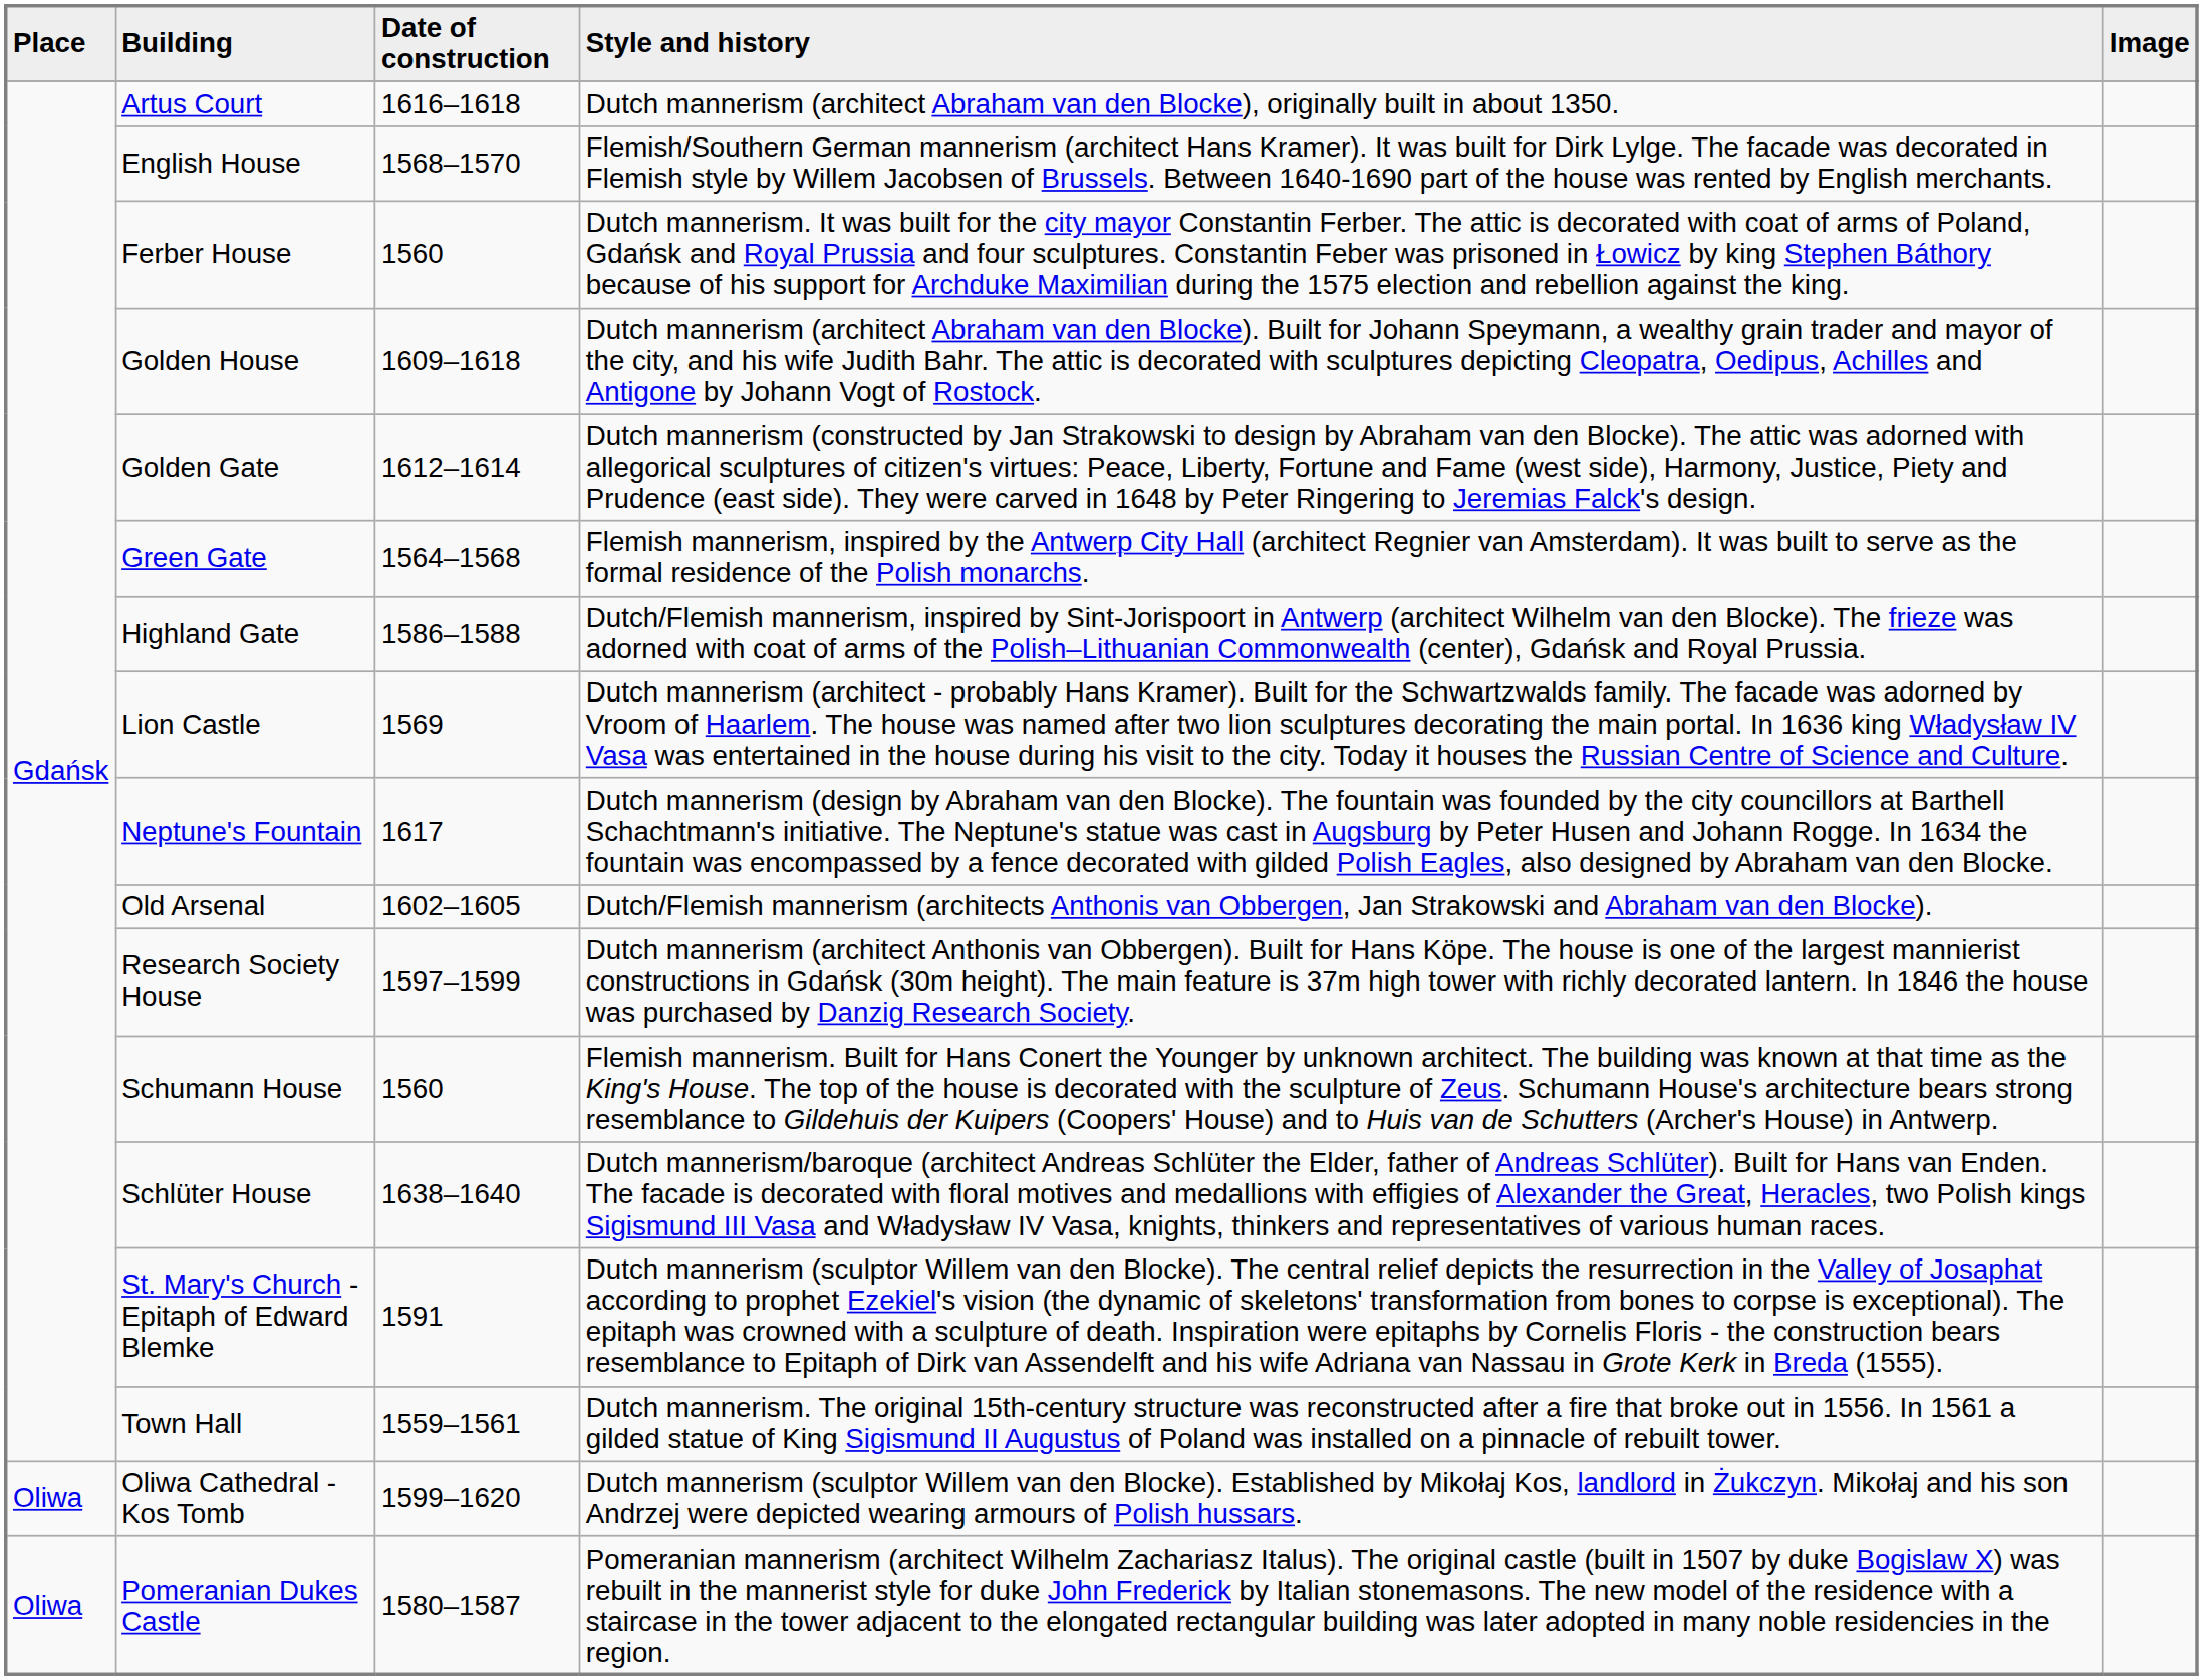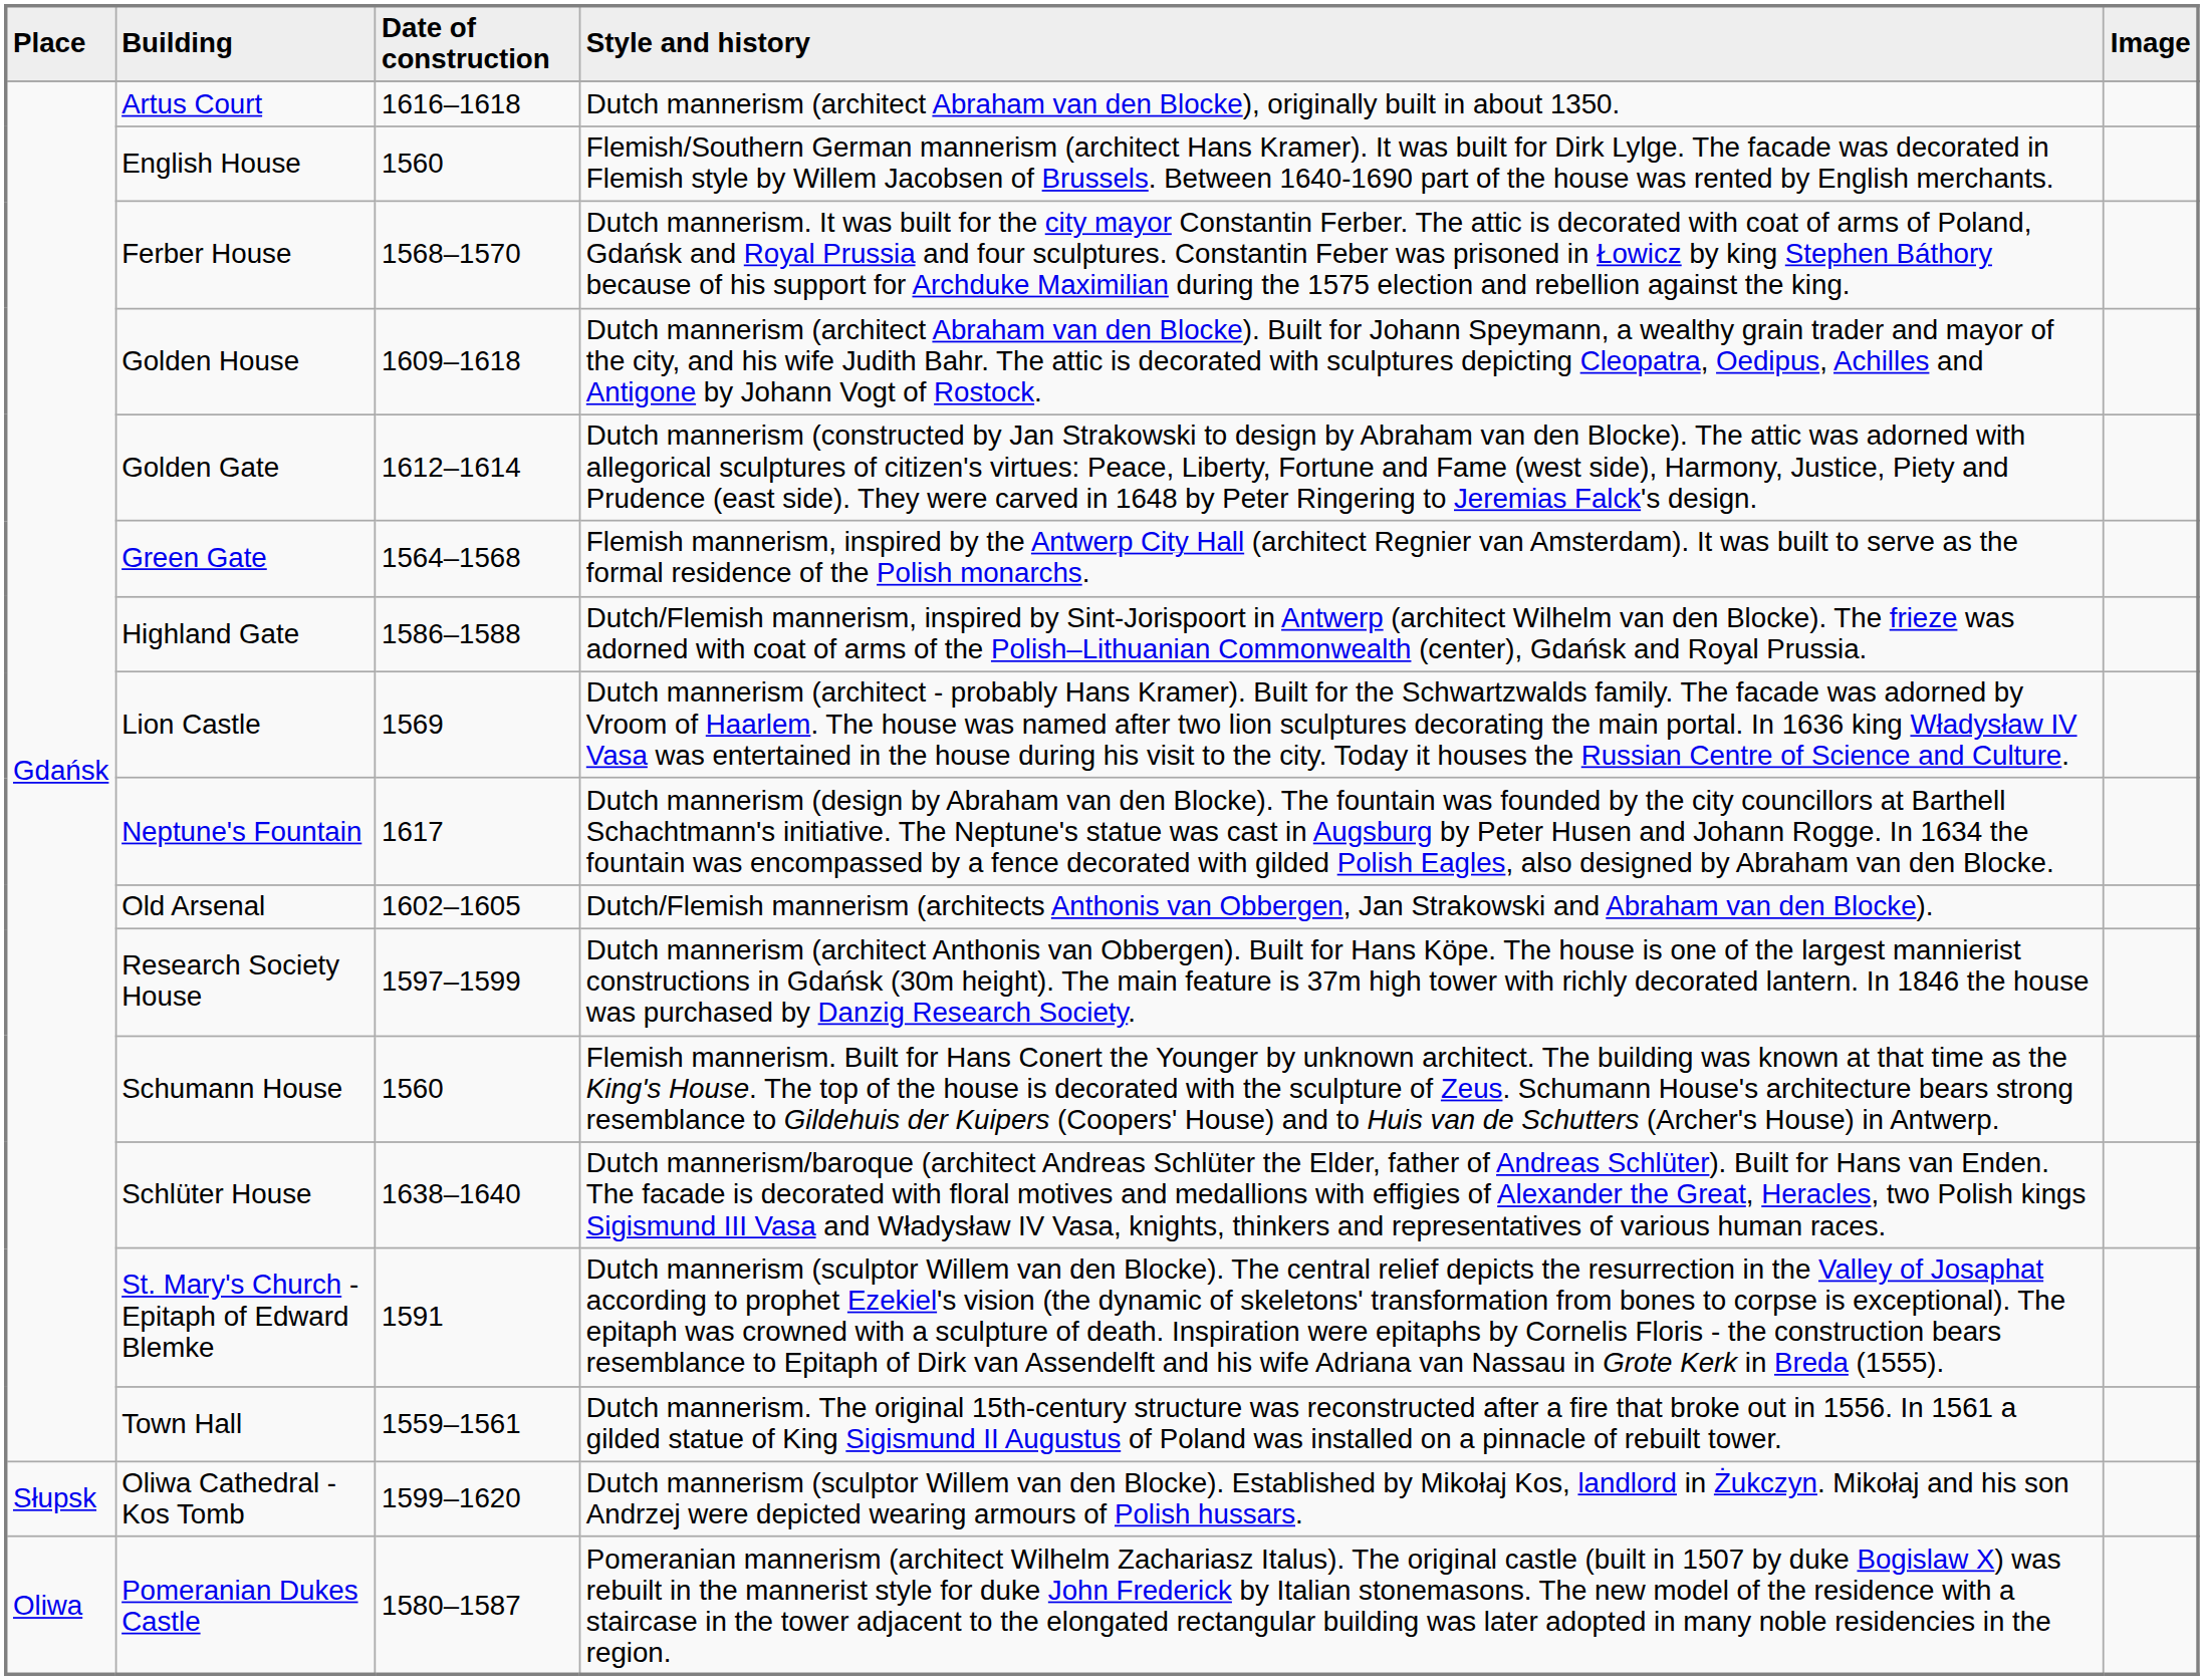English House | Date of construction: 1568–1570 -> 1560
Ferber House | Date of construction: 1560 -> 1568–1570
Oliwa Cathedral - Kos Tomb | Place: Oliwa -> Słupsk
